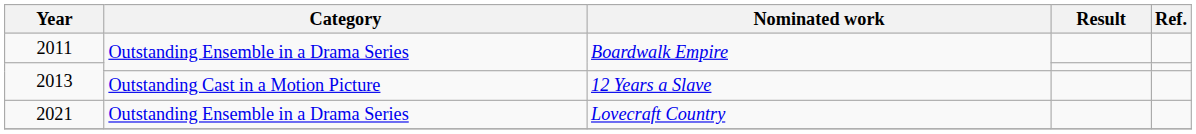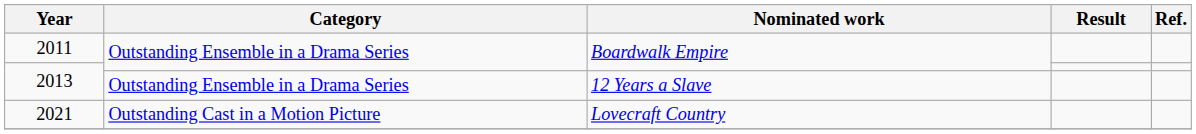2013 / 12 Years a Slave | Category: Outstanding Cast in a Motion Picture -> Outstanding Ensemble in a Drama Series
2021 | Category: Outstanding Ensemble in a Drama Series -> Outstanding Cast in a Motion Picture
